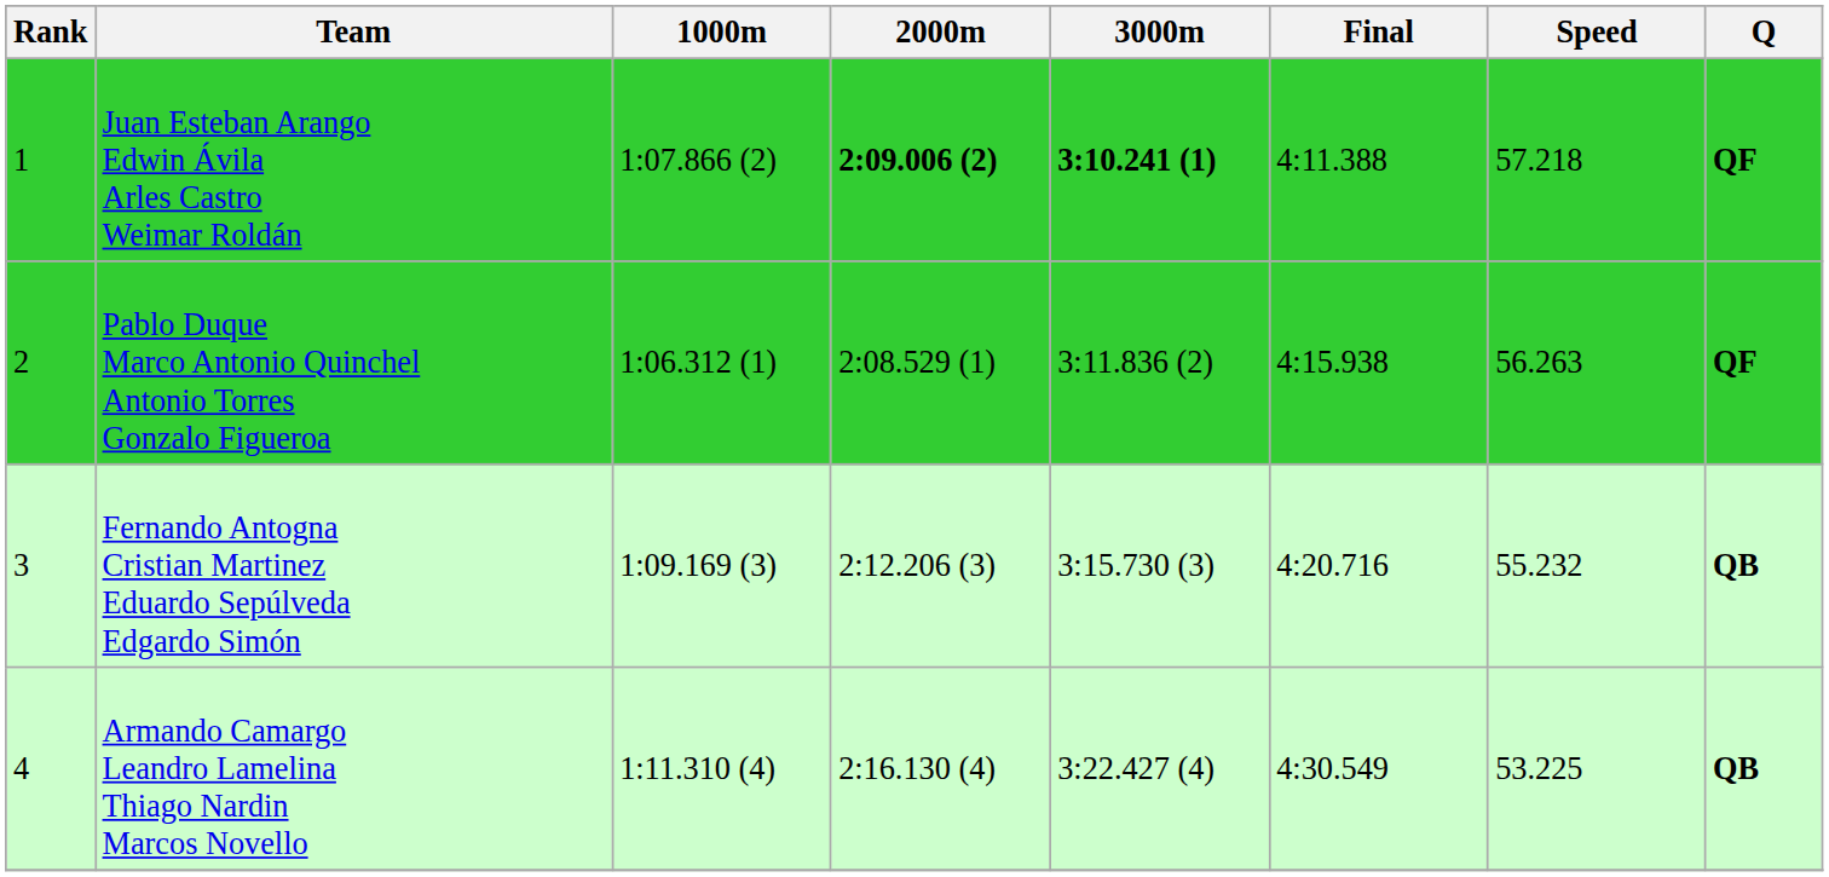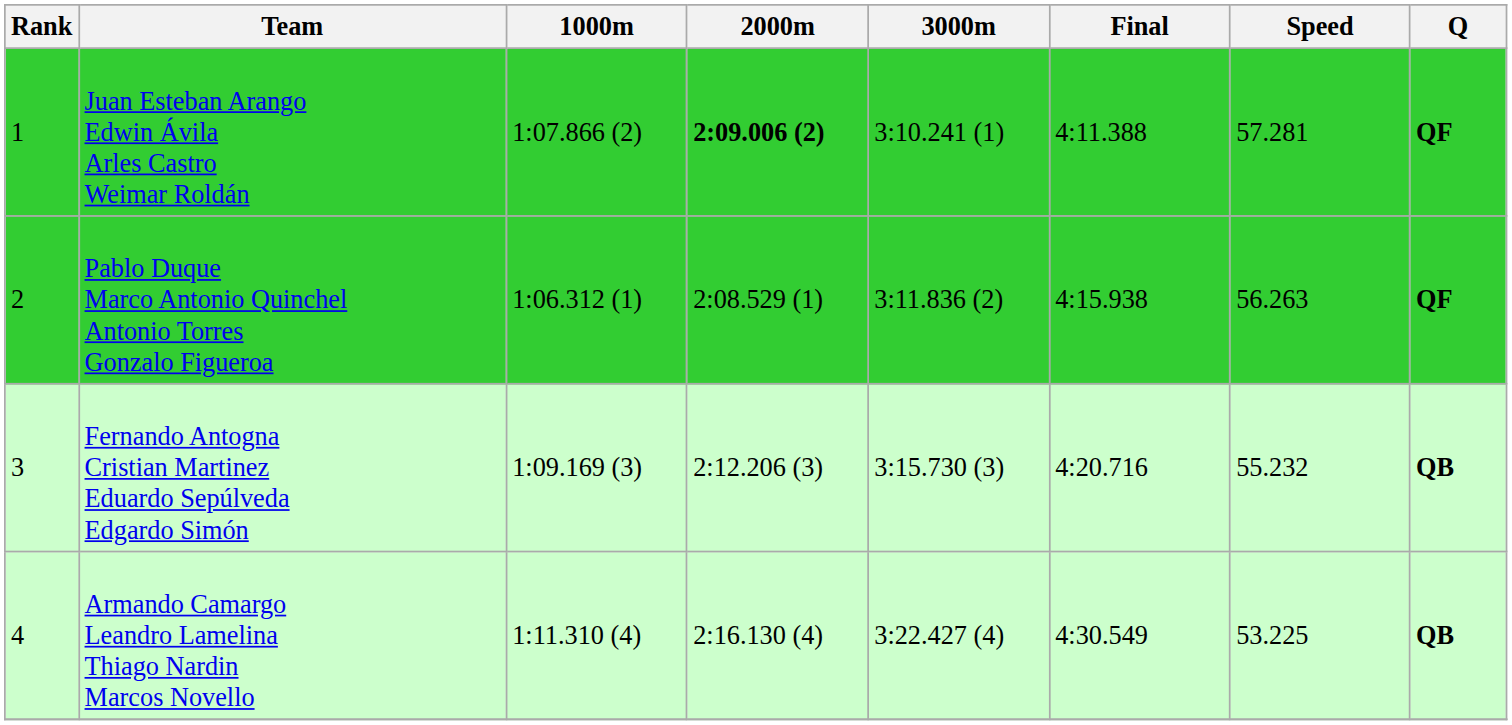Juan Esteban Arango Edwin Ávila Arles Castro Weimar Roldán | 3000m: bold -> normal
Juan Esteban Arango Edwin Ávila Arles Castro Weimar Roldán | Speed: 57.218 -> 57.281
